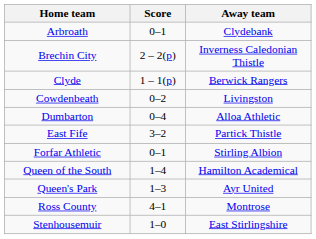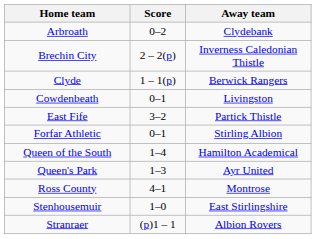Arbroath | Score: 0–1 -> 0–2
Cowdenbeath | Score: 0–2 -> 0–1
- row: Dumbarton | 0–4 | Alloa Athletic
+ row: Stranraer | (p)1 – 1 | Albion Rovers
